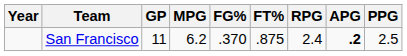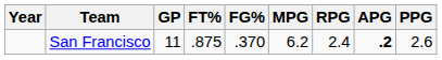columns swapped: MPG <-> FT%
San Francisco | PPG: 2.5 -> 2.6
